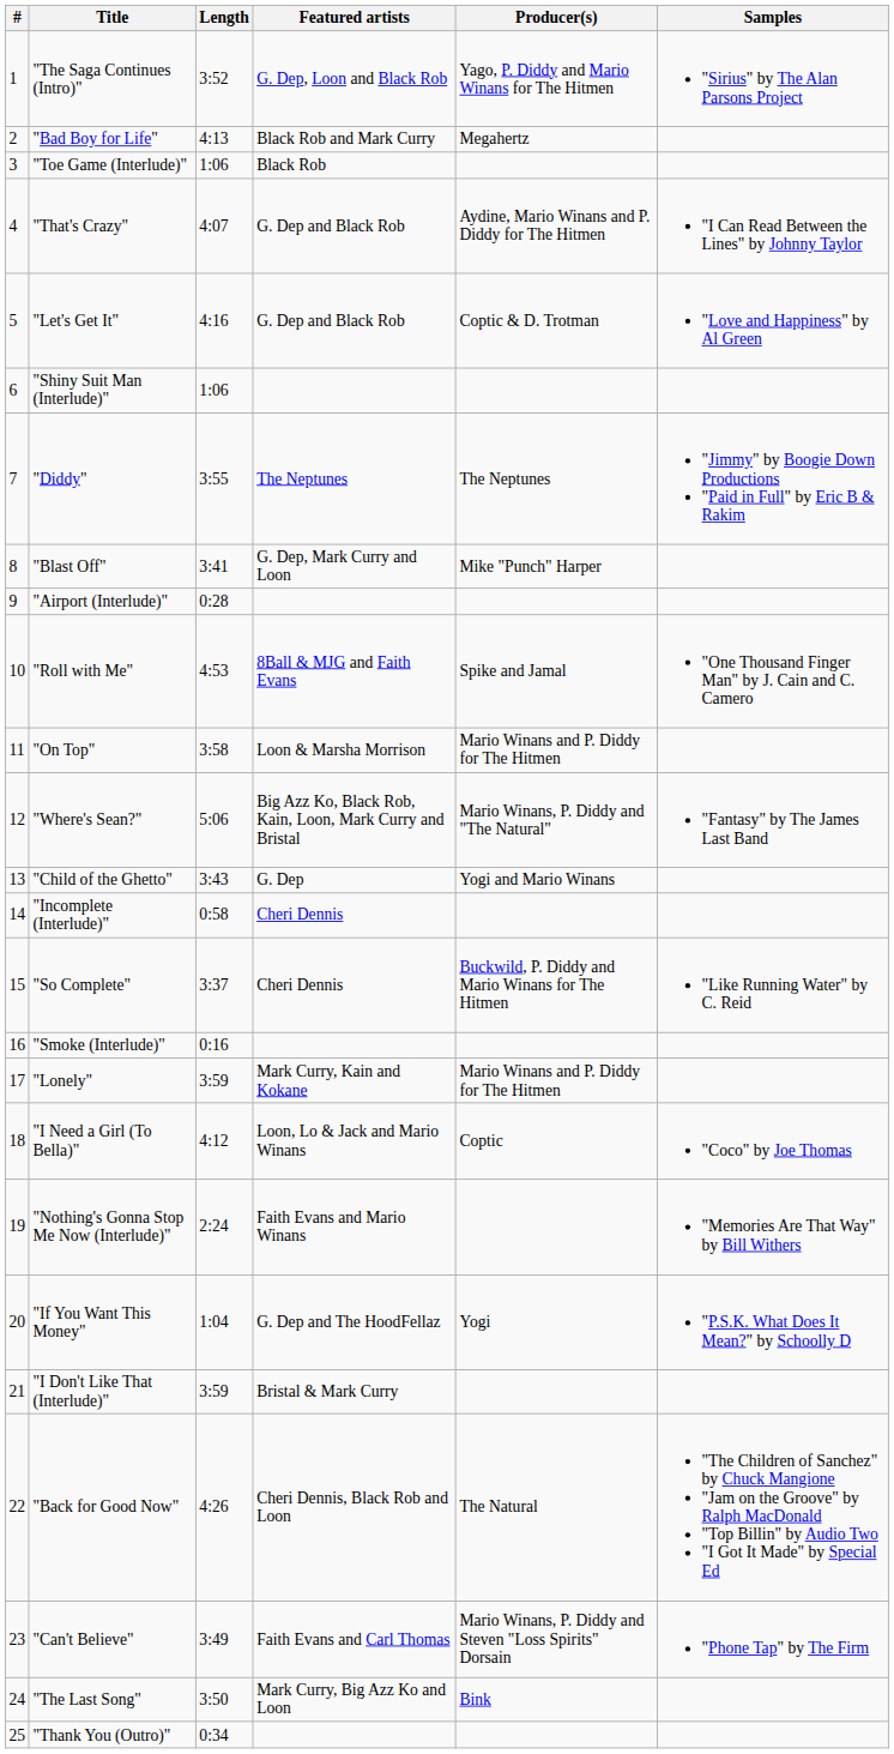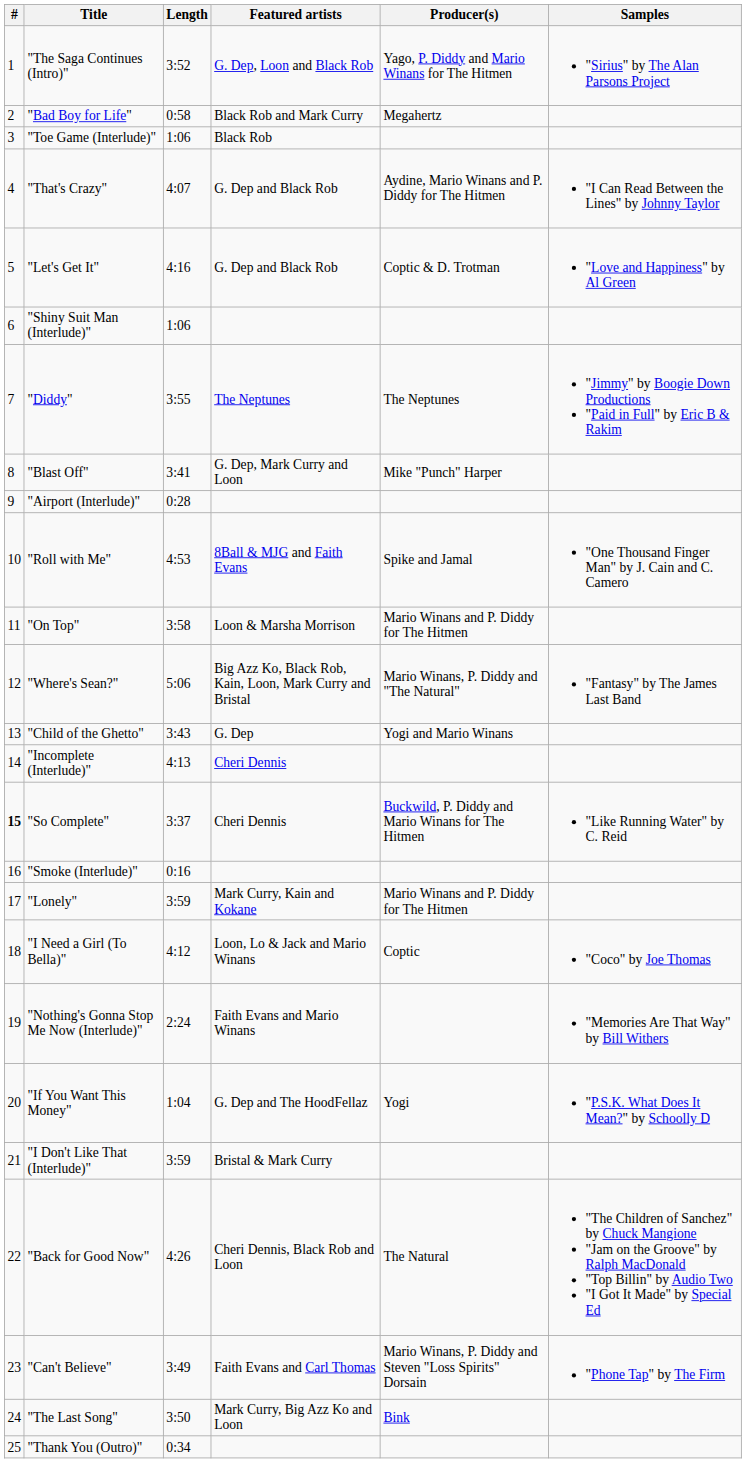"Bad Boy for Life" | Length: 4:13 -> 0:58
"Incomplete (Interlude)" | Length: 0:58 -> 4:13
"So Complete" | #: normal -> bold
